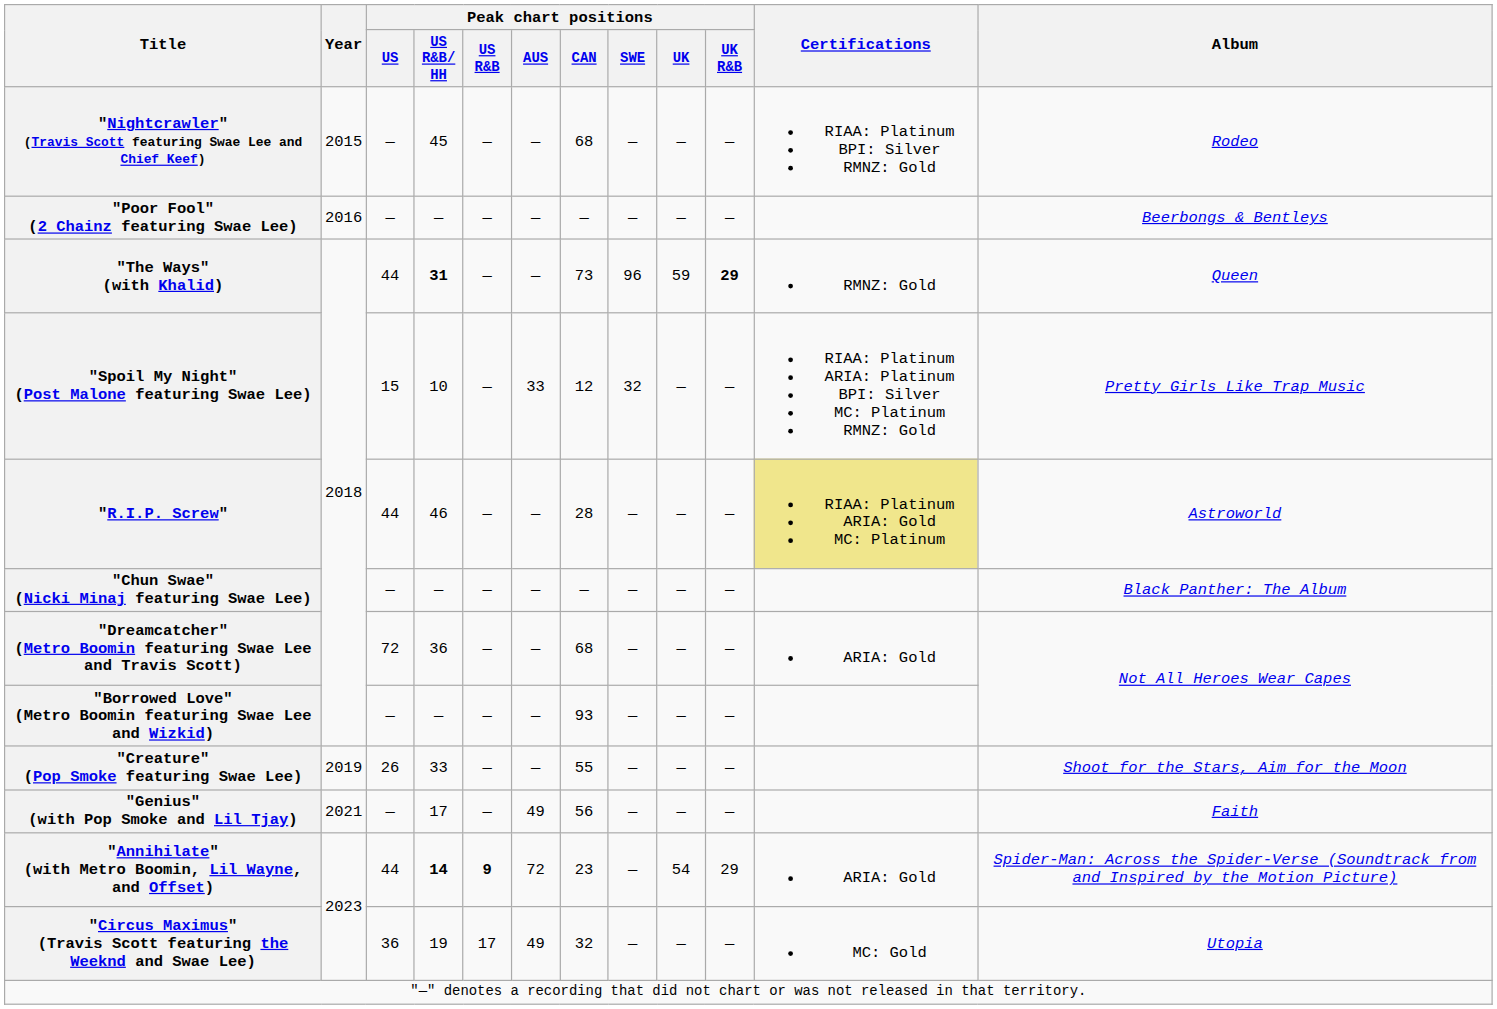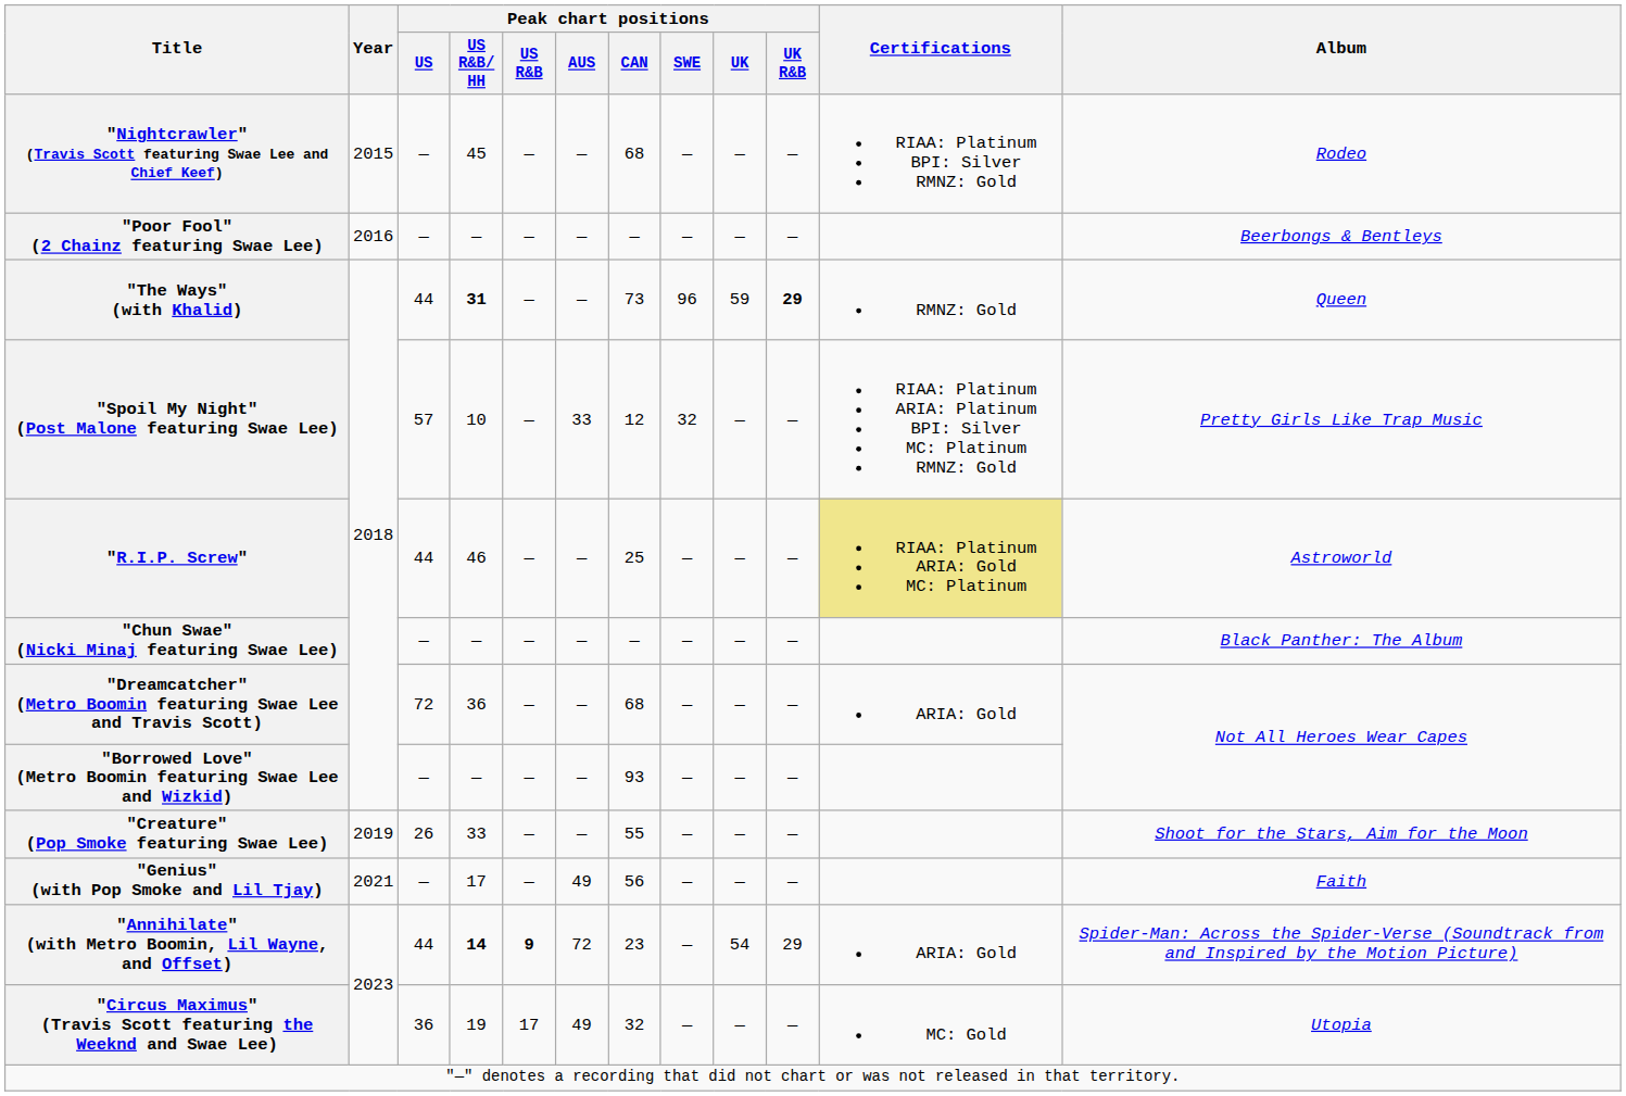"Spoil My Night" (Post Malone featuring Swae Lee) | Peak chart positions / US: 15 -> 57
"R.I.P. Screw" | Peak chart positions / CAN: 28 -> 25
